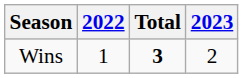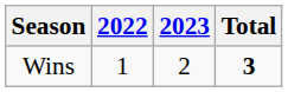columns swapped: 2023 <-> Total
